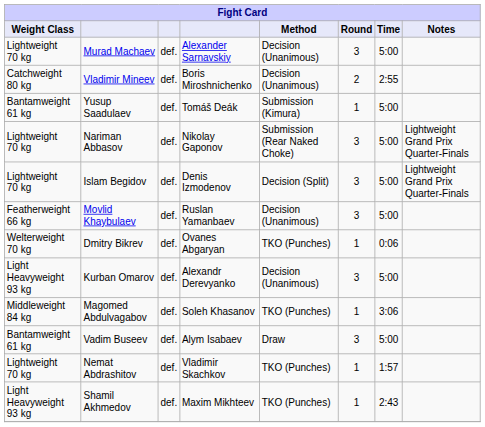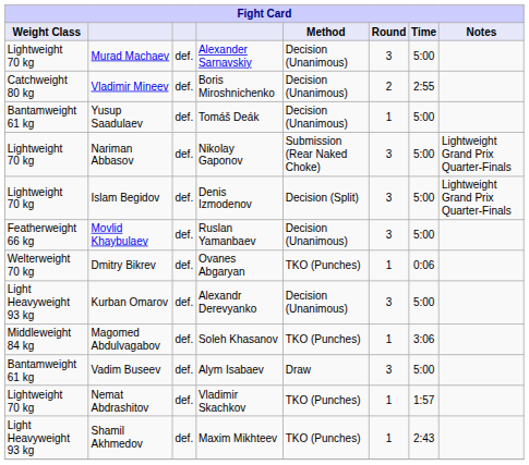Yusup Saadulaev | Method: Submission (Kimura) -> Decision (Unanimous)
